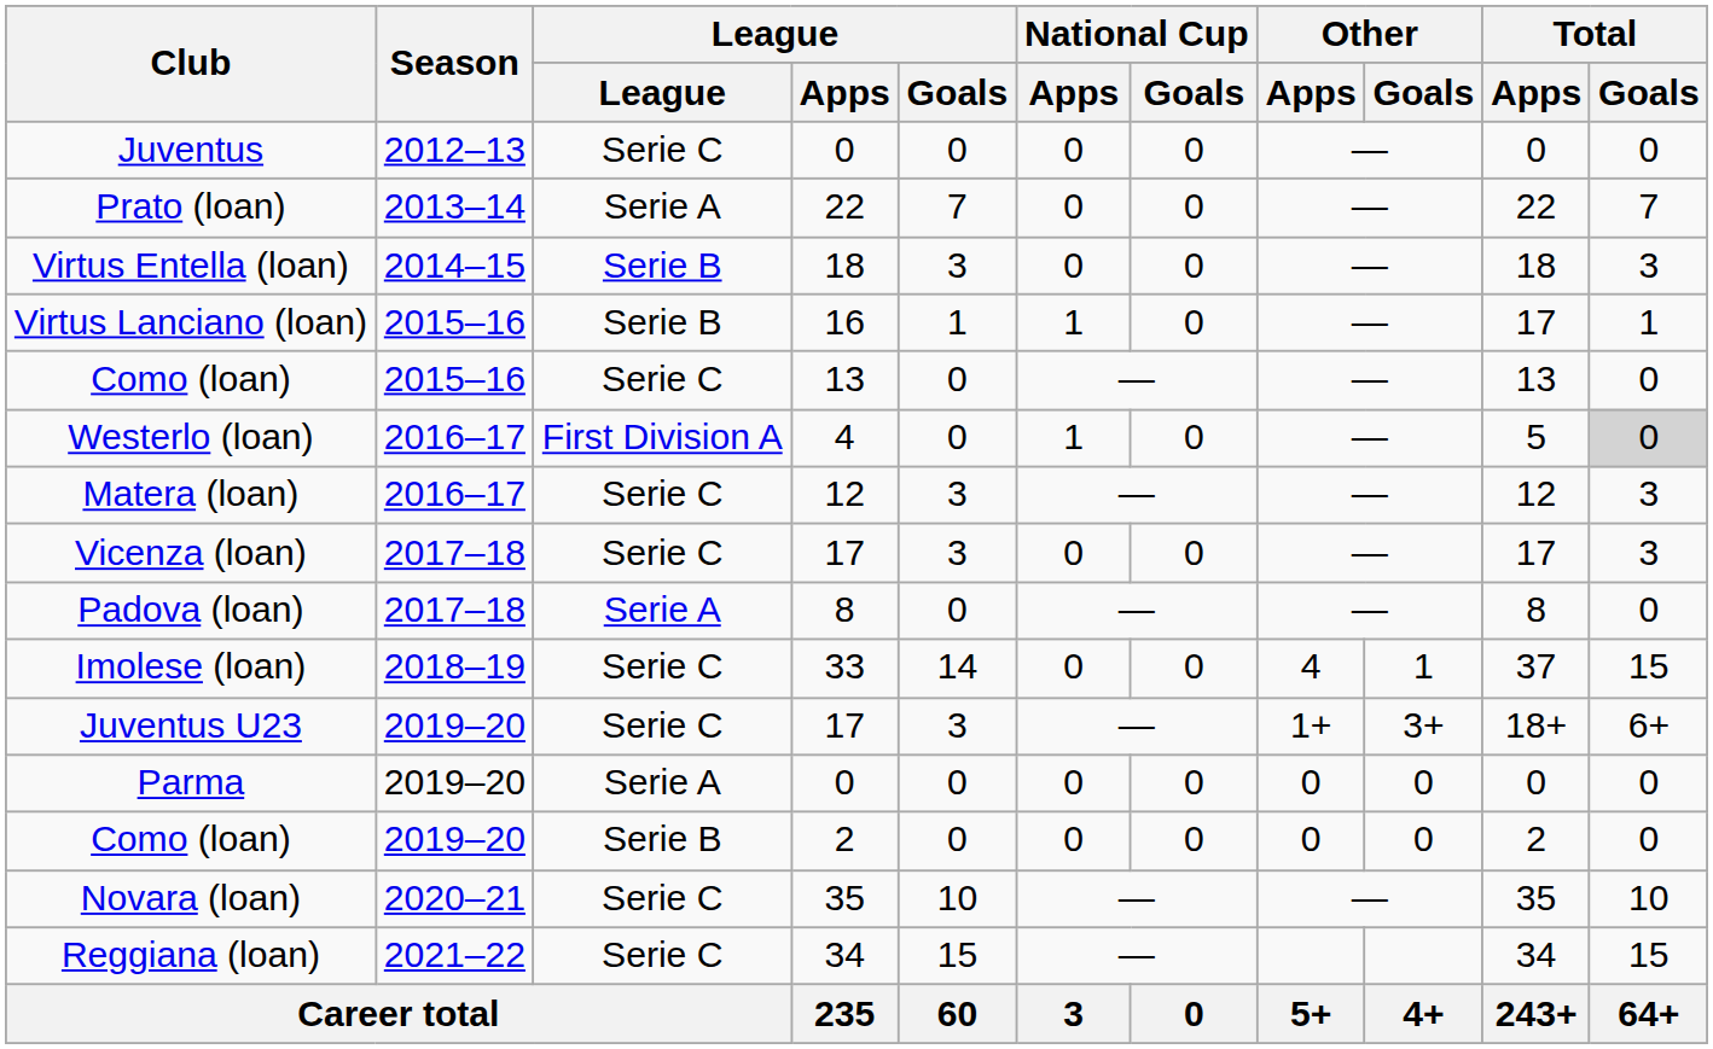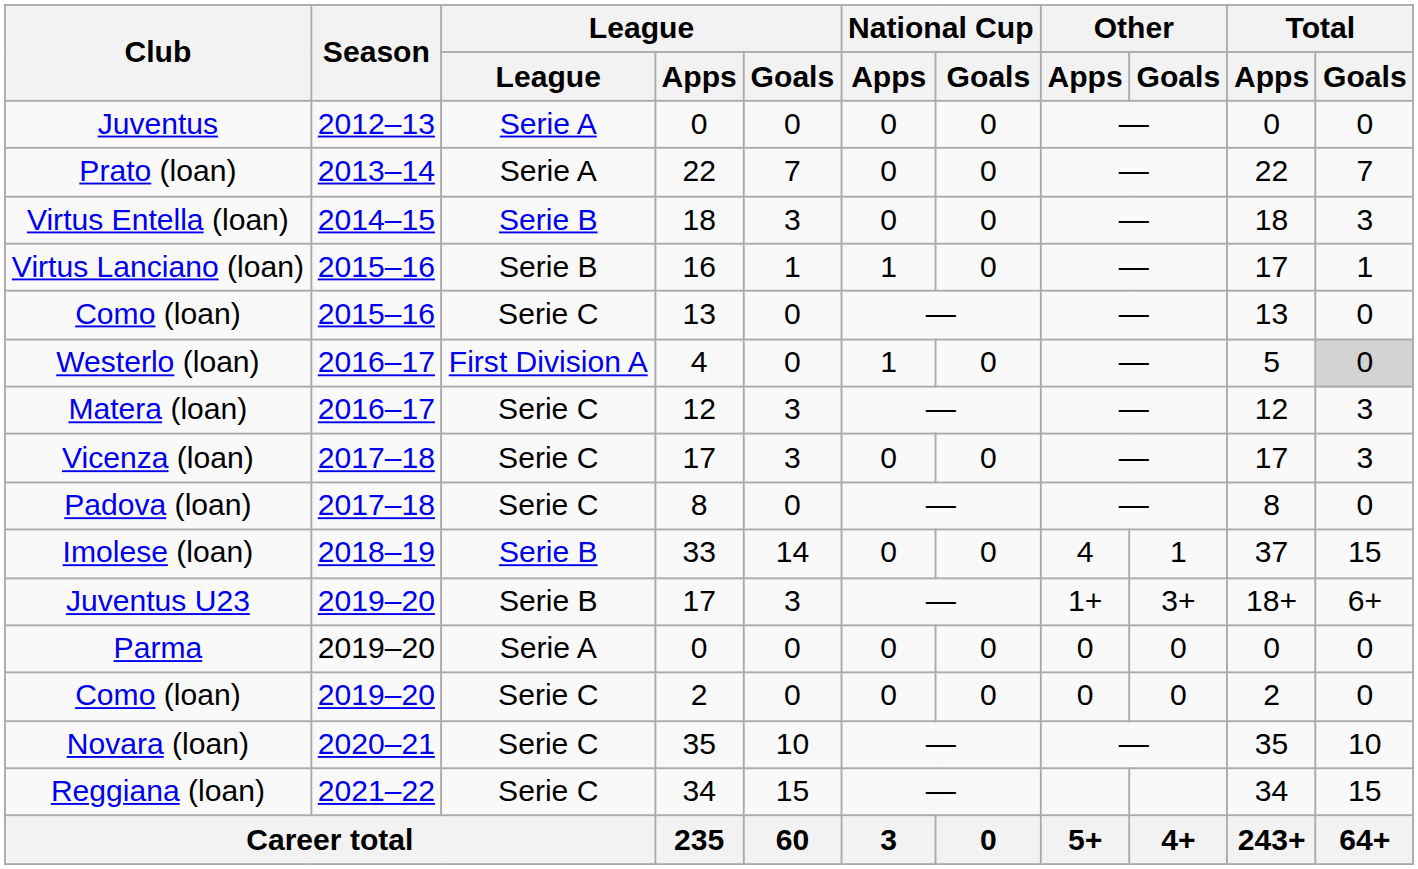Juventus | League: Serie C -> Serie A
Padova (loan) | League: Serie A -> Serie C
Imolese (loan) | League: Serie C -> Serie B
Juventus U23 | League: Serie C -> Serie B
Como (loan) / 2 | League: Serie B -> Serie C
